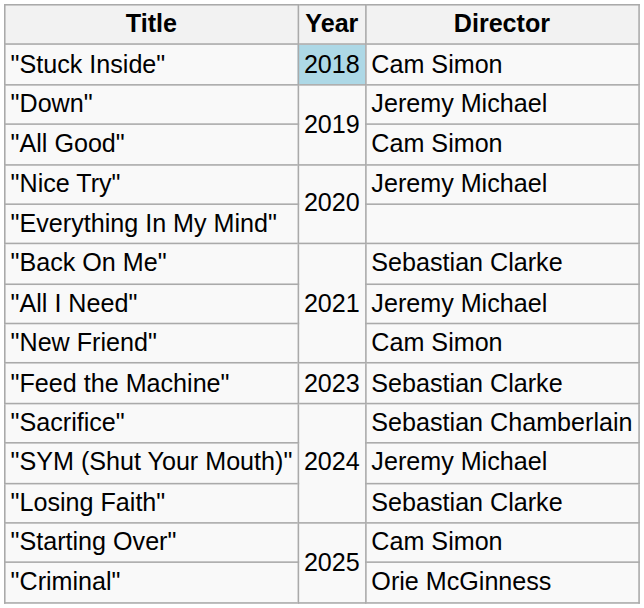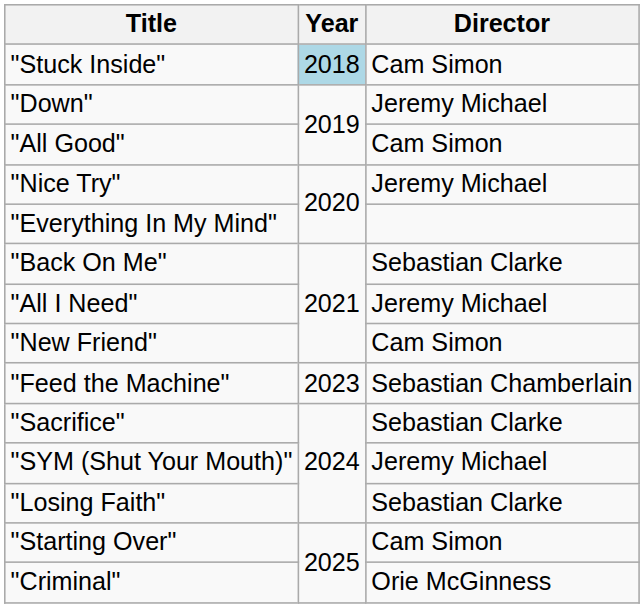"Feed the Machine" | Director: Sebastian Clarke -> Sebastian Chamberlain
"Sacrifice" | Director: Sebastian Chamberlain -> Sebastian Clarke
